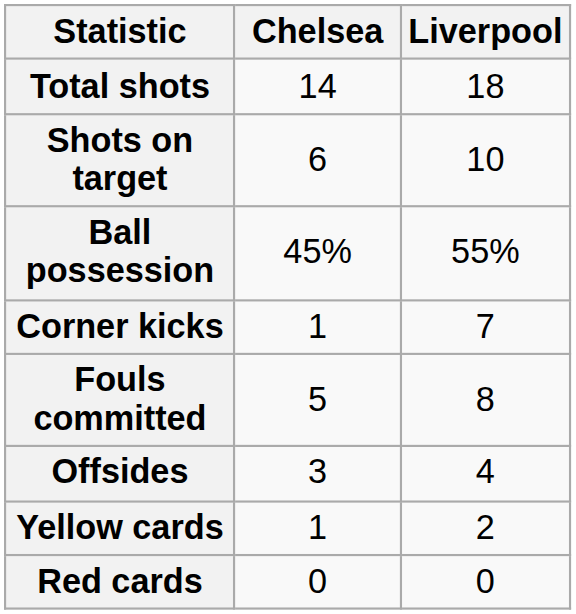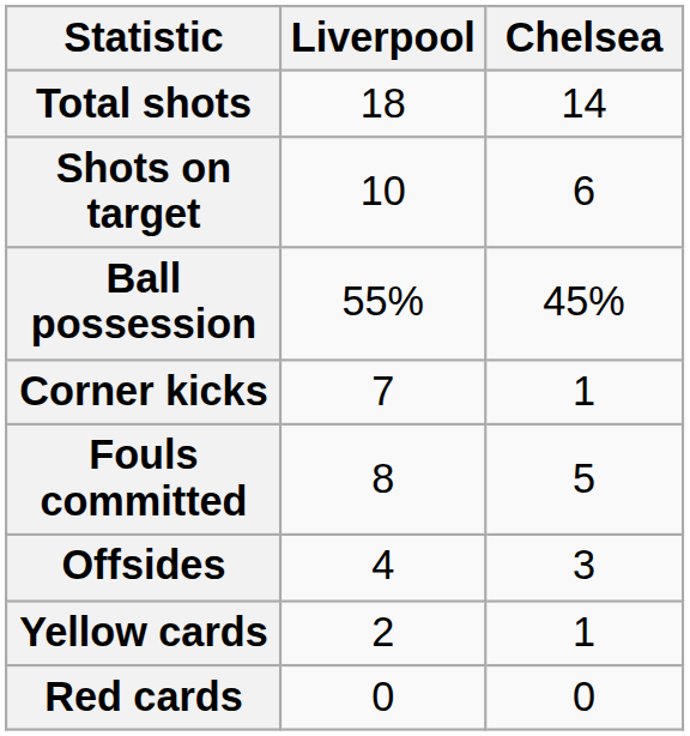columns swapped: Chelsea <-> Liverpool
